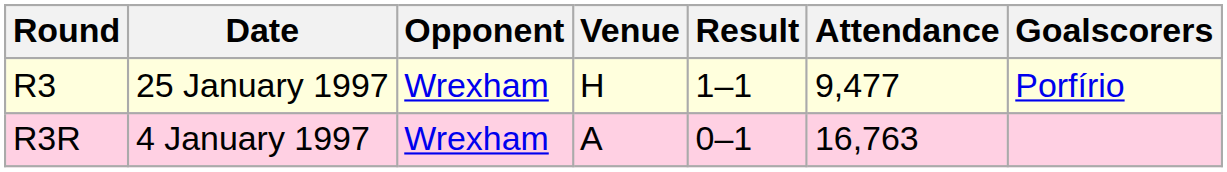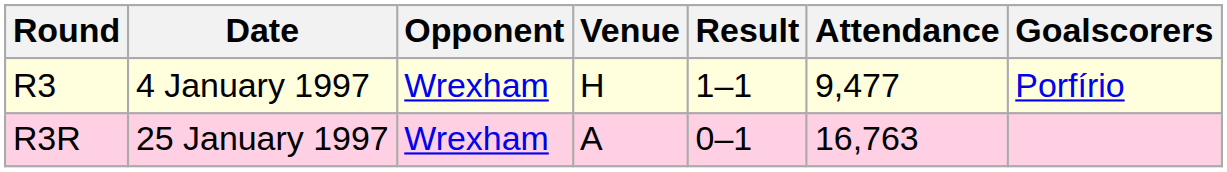R3 | Date: 25 January 1997 -> 4 January 1997
R3R | Date: 4 January 1997 -> 25 January 1997
